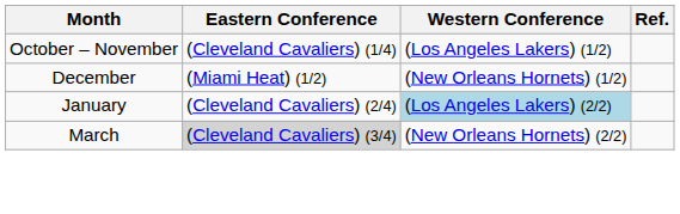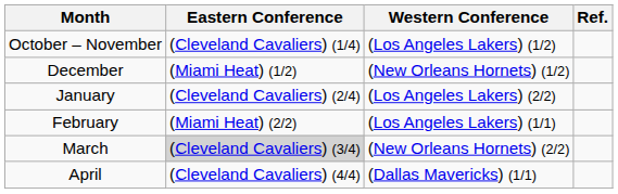January | Western Conference: lightblue background -> no background
+ row: February | (Miami Heat) (2/2) | (Los Angeles Lakers) (1/1)
+ row: April | (Cleveland Cavaliers) (4/4) | (Dallas Mavericks) (1/1)
